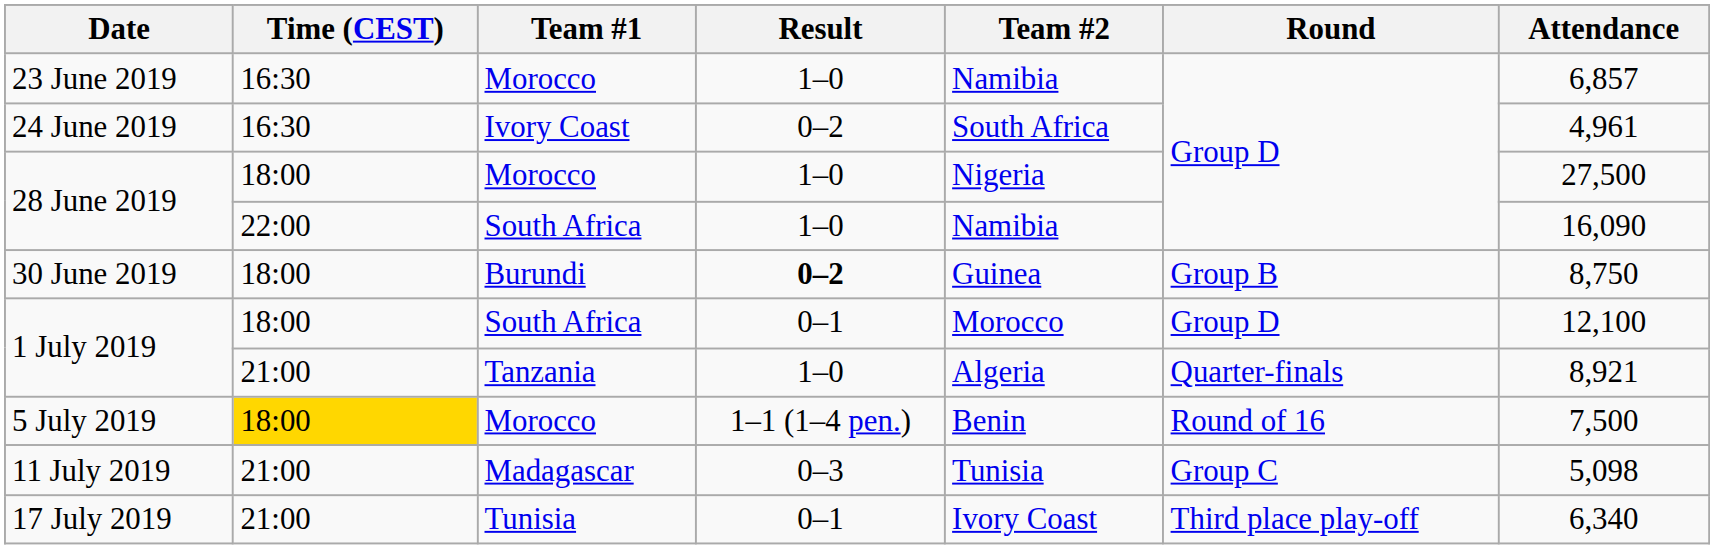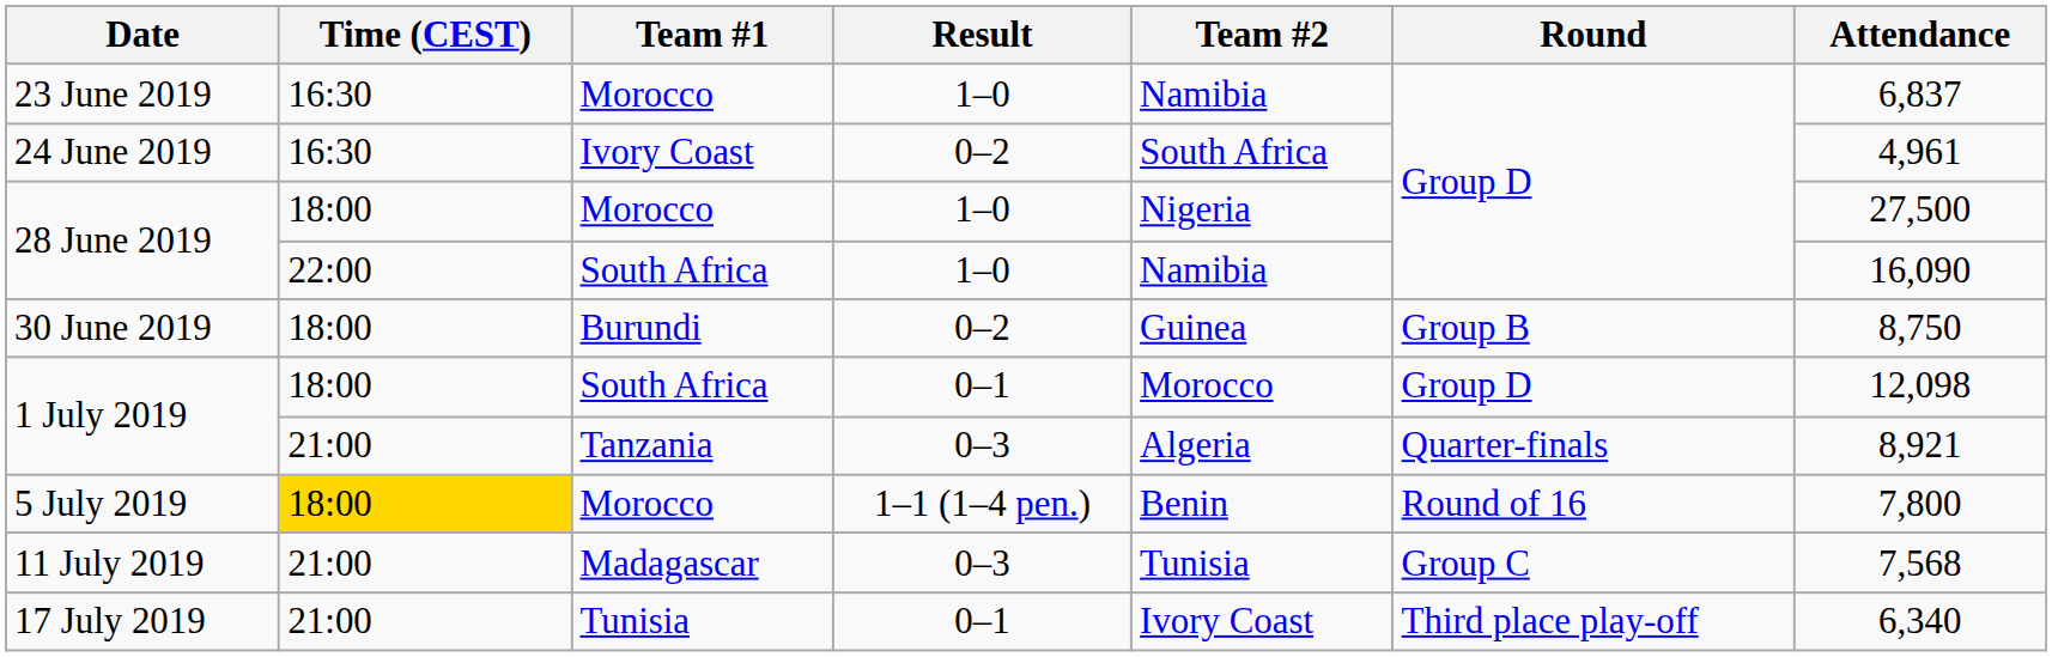23 June 2019 | Attendance: 6,857 -> 6,837
30 June 2019 | Result: bold -> normal
1 July 2019 / South Africa | Attendance: 12,100 -> 12,098
1 July 2019 / Tanzania | Result: 1–0 -> 0–3
5 July 2019 | Attendance: 7,500 -> 7,800
11 July 2019 | Attendance: 5,098 -> 7,568
